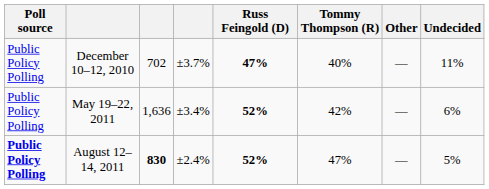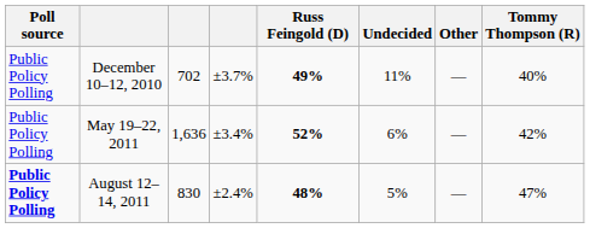columns swapped: Tommy Thompson (R) <-> Undecided
December 10–12, 2010 | Russ Feingold (D): 47% -> 49%
August 12–14, 2011 | column 3: bold -> normal
August 12–14, 2011 | Russ Feingold (D): 52% -> 48%
